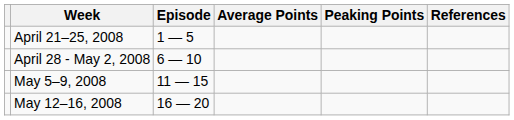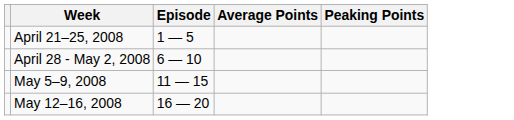- column: References
